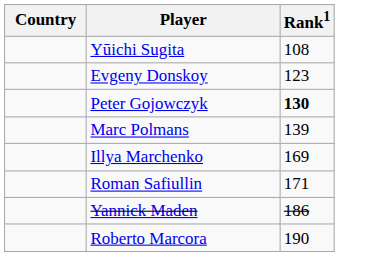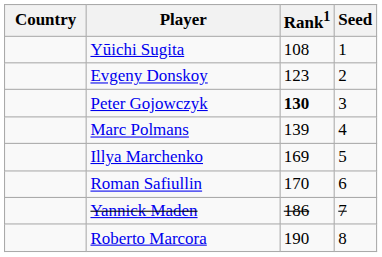+ column: Seed | 1 | 2 | 3 | 4 | 5 | 6 | 7 | 8
Roman Safiullin | Rank1: 171 -> 170
